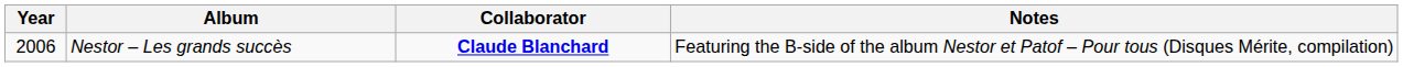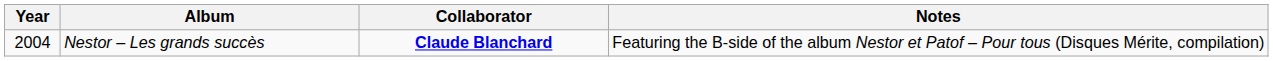Nestor – Les grands succès | Year: 2006 -> 2004
